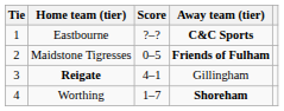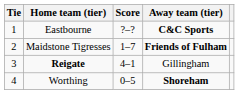Maidstone Tigresses | Score: 0–5 -> 1–7
Worthing | Score: 1–7 -> 0–5
